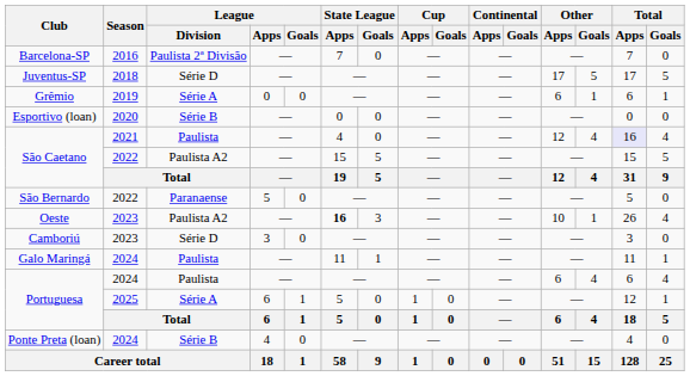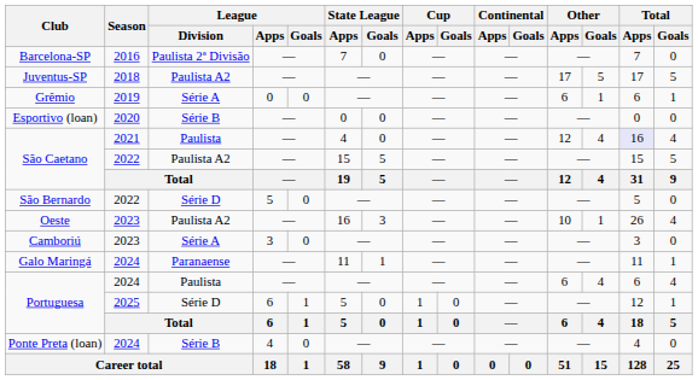Juventus-SP | League / Division: Série D -> Paulista A2
São Bernardo | League / Division: Paranaense -> Série D
Oeste | State League / Apps: bold -> normal
Camboriú | League / Division: Série D -> Série A
Galo Maringá | League / Division: Paulista -> Paranaense
Portuguesa / 2025 | League / Division: Série A -> Série D
